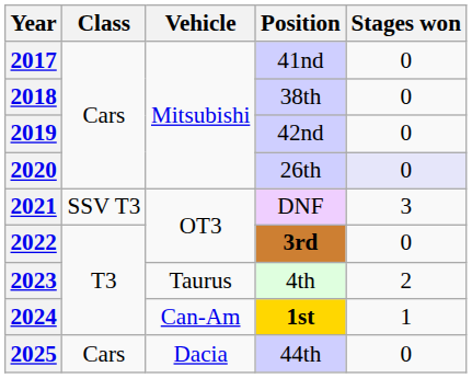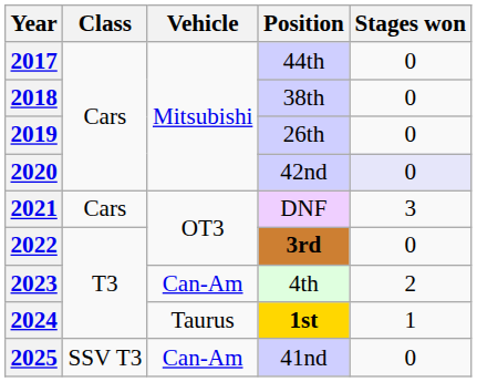2017 | Position: 41nd -> 44th
2019 | Position: 42nd -> 26th
2020 | Position: 26th -> 42nd
2021 | Class: SSV T3 -> Cars
2023 | Vehicle: Taurus -> Can-Am
2024 | Vehicle: Can-Am -> Taurus
2025 | Class: Cars -> SSV T3
2025 | Vehicle: Dacia -> Can-Am
2025 | Position: 44th -> 41nd
